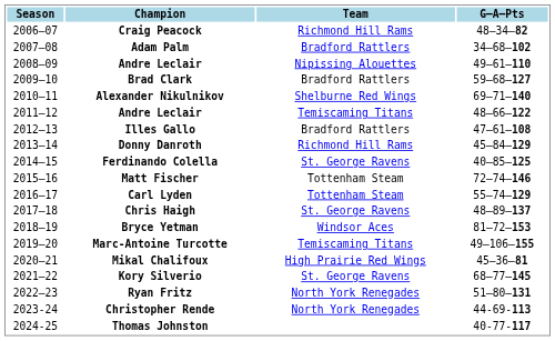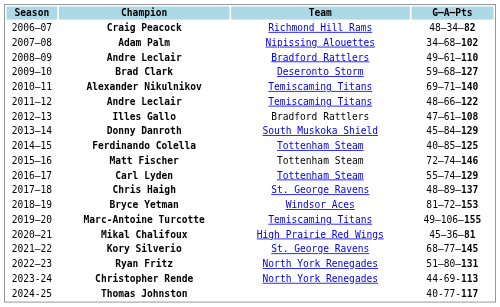Adam Palm | Team: Bradford Rattlers -> Nipissing Alouettes
2008–09 / Andre Leclair | Team: Nipissing Alouettes -> Bradford Rattlers
Brad Clark | Team: Bradford Rattlers -> Deseronto Storm
Alexander Nikulnikov | Team: Shelburne Red Wings -> Temiscaming Titans
Donny Danroth | Team: Richmond Hill Rams -> South Muskoka Shield
Ferdinando Colella | Team: St. George Ravens -> Tottenham Steam
